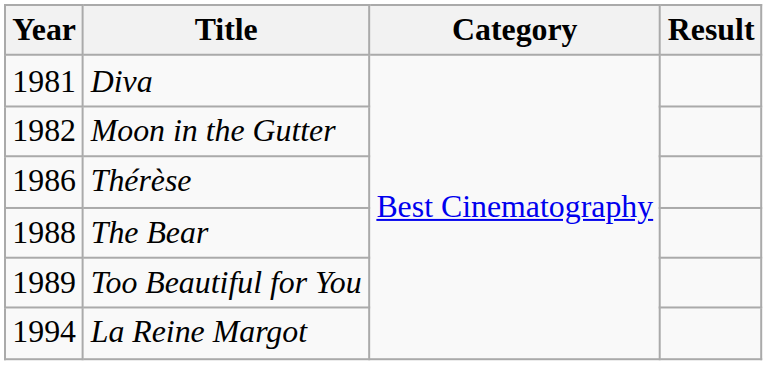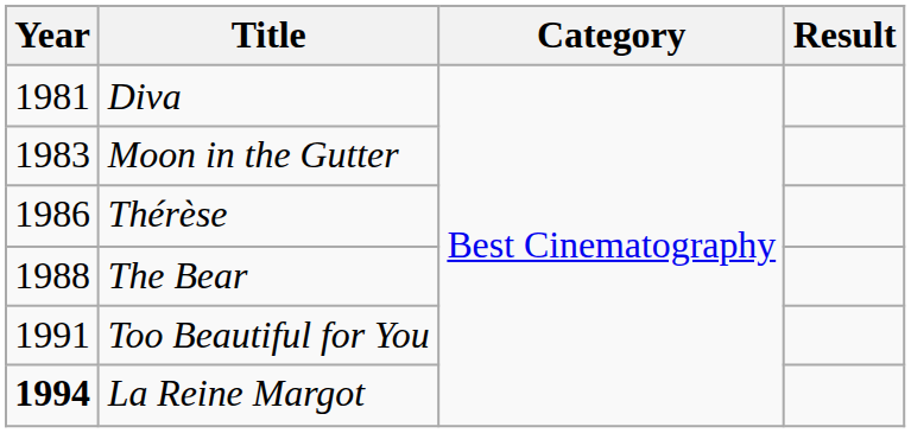Moon in the Gutter | Year: 1982 -> 1983
Too Beautiful for You | Year: 1989 -> 1991
La Reine Margot | Year: normal -> bold
